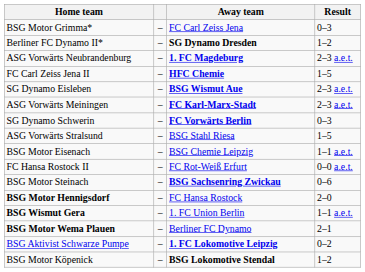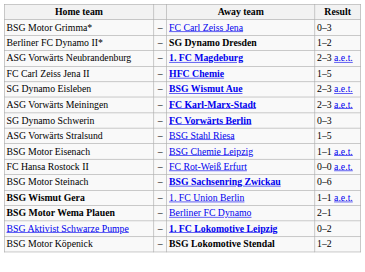- row: BSG Motor Hennigsdorf | – | FC Hansa Rostock | 2–0
